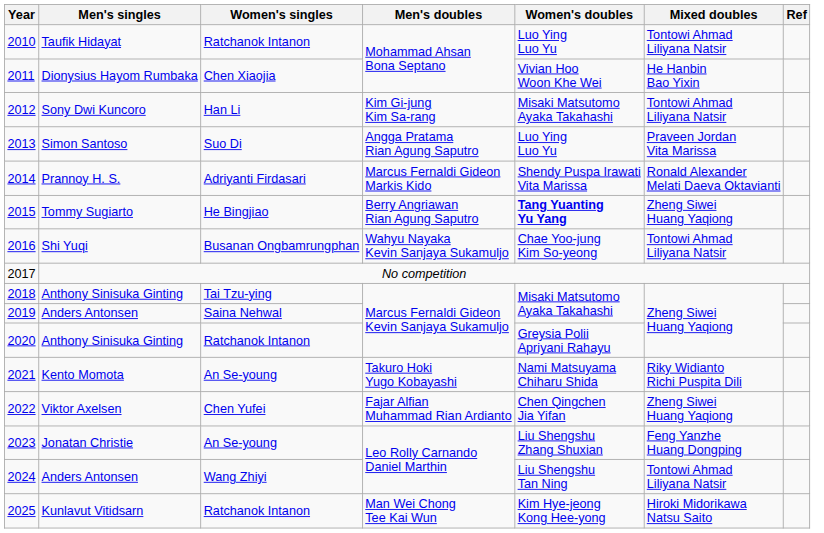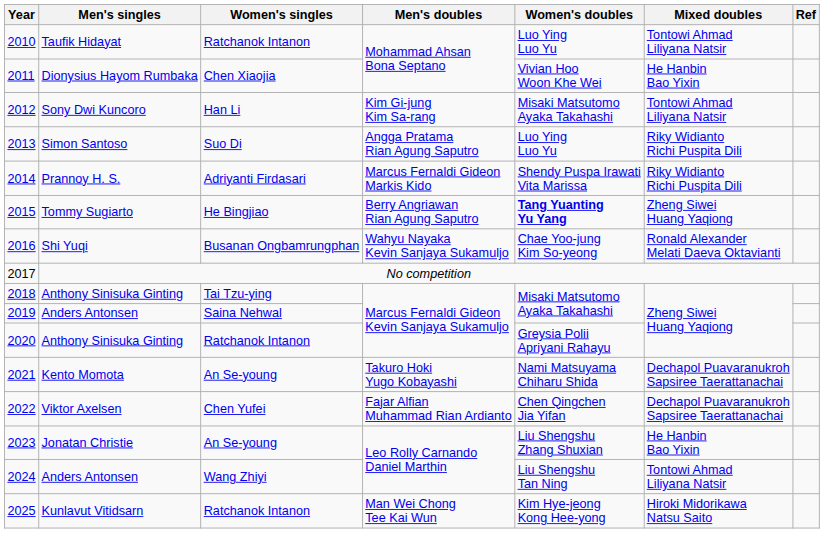2013 | Mixed doubles: Praveen Jordan Vita Marissa -> Riky Widianto Richi Puspita Dili
2014 | Mixed doubles: Ronald Alexander Melati Daeva Oktavianti -> Riky Widianto Richi Puspita Dili
2016 | Mixed doubles: Tontowi Ahmad Liliyana Natsir -> Ronald Alexander Melati Daeva Oktavianti
2021 | Mixed doubles: Riky Widianto Richi Puspita Dili -> Dechapol Puavaranukroh Sapsiree Taerattanachai
2022 | Mixed doubles: Zheng Siwei Huang Yaqiong -> Dechapol Puavaranukroh Sapsiree Taerattanachai
2023 | Mixed doubles: Feng Yanzhe Huang Dongping -> He Hanbin Bao Yixin
